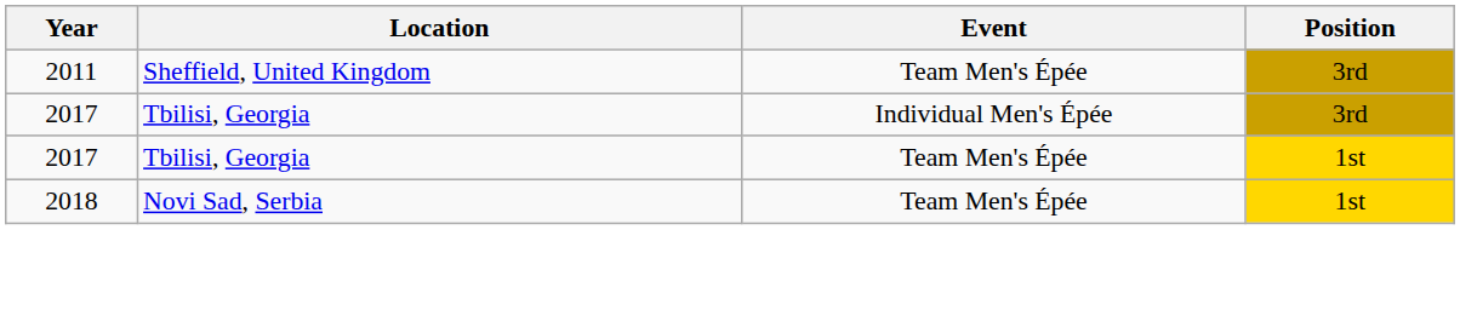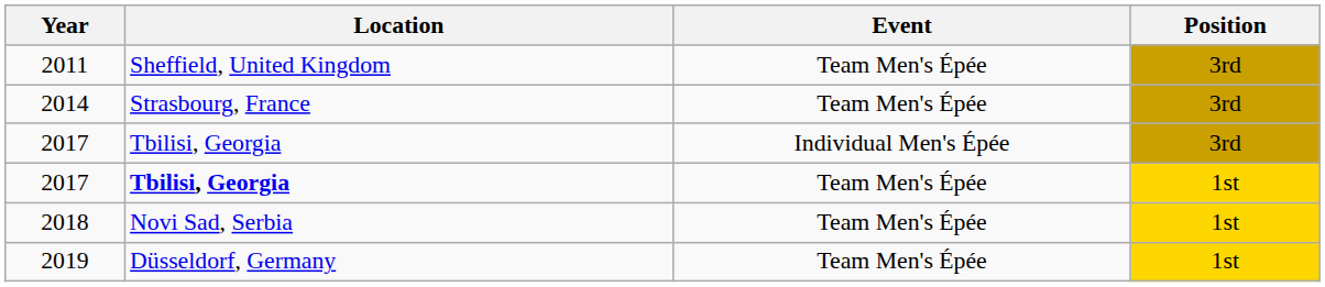+ row: 2014 | Strasbourg, France | Team Men's Épée | 3rd
2017 / Team Men's Épée | Location: normal -> bold
+ row: 2019 | Düsseldorf, Germany | Team Men's Épée | 1st
